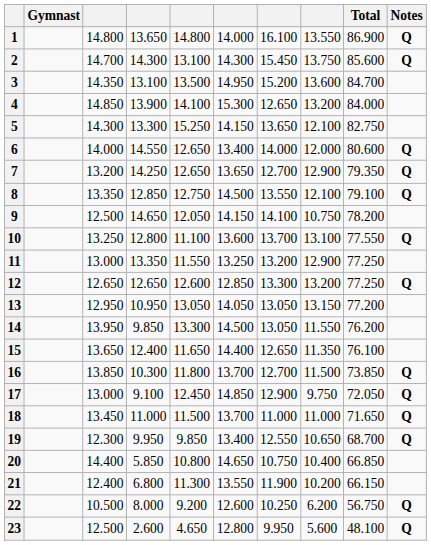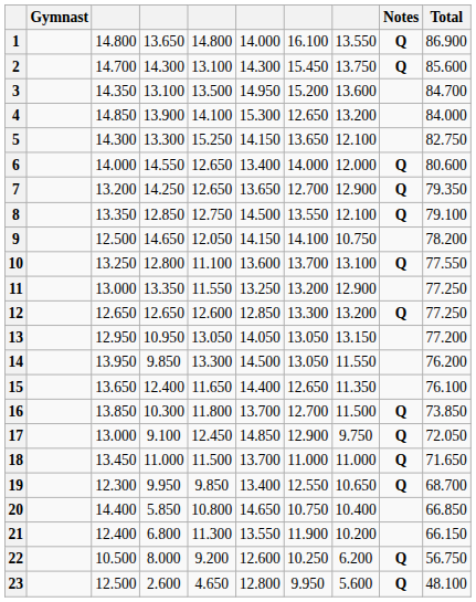columns swapped: Total <-> Notes
